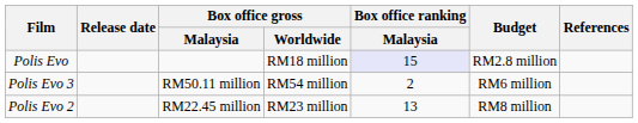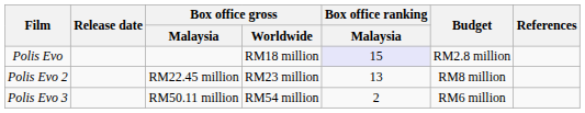rows swapped: Polis Evo 2 <-> Polis Evo 3
